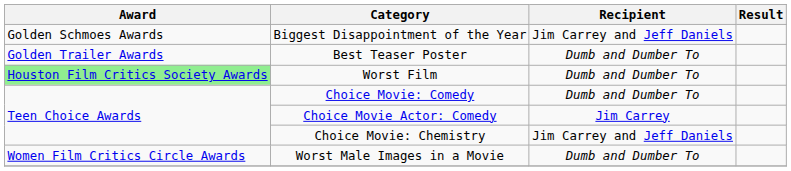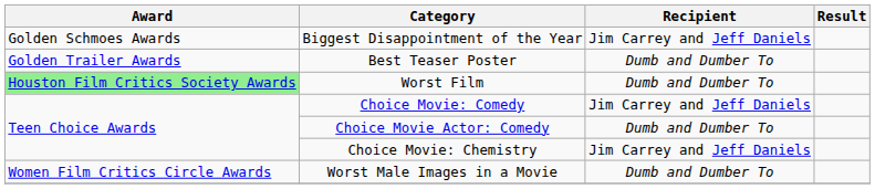Choice Movie: Comedy | Recipient: Dumb and Dumber To -> Jim Carrey and Jeff Daniels
Choice Movie Actor: Comedy | Recipient: Jim Carrey -> Dumb and Dumber To
